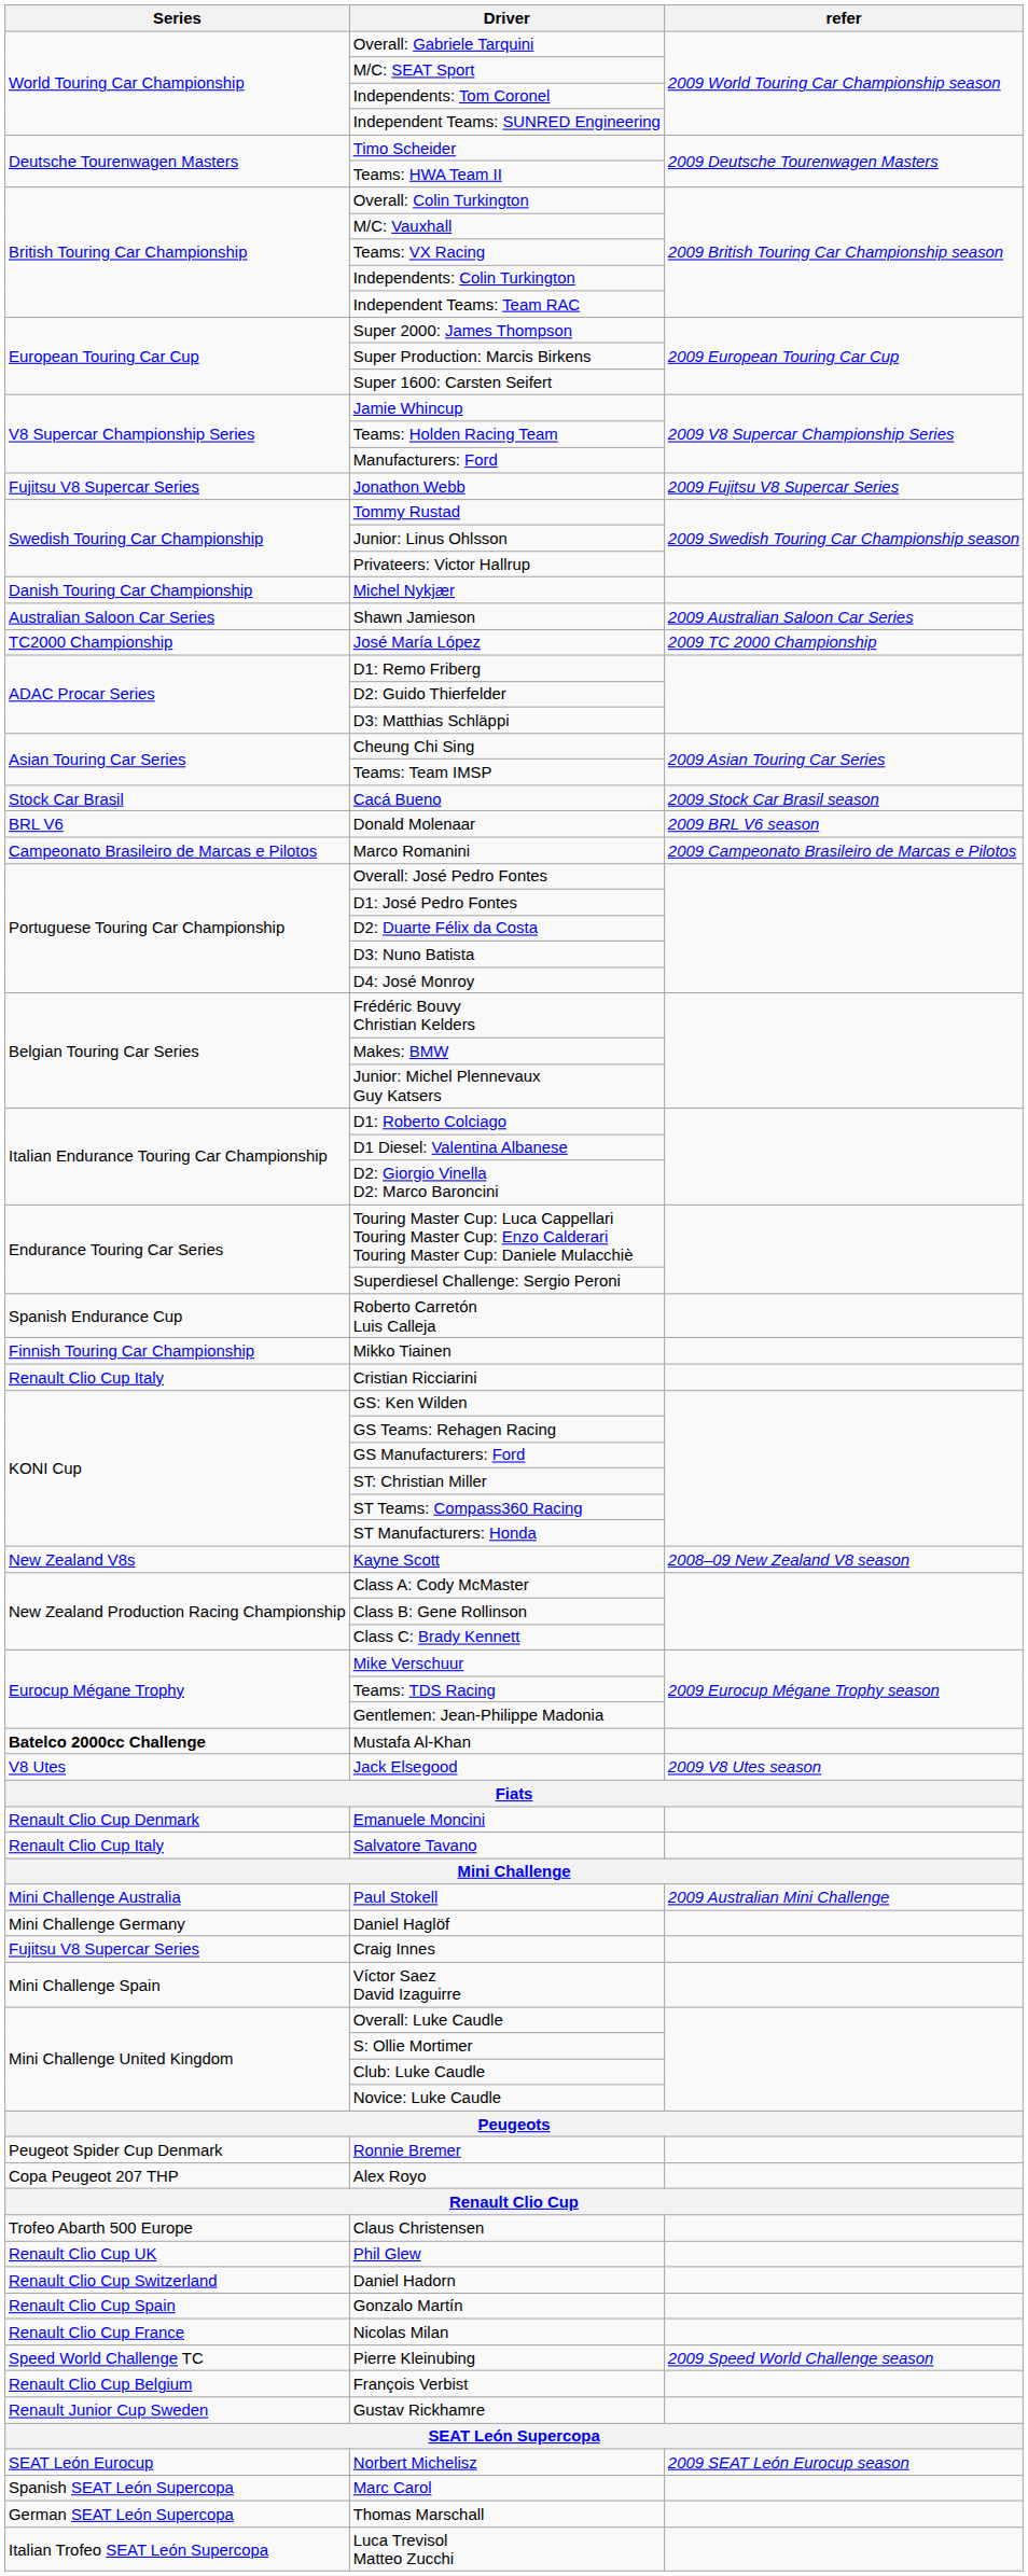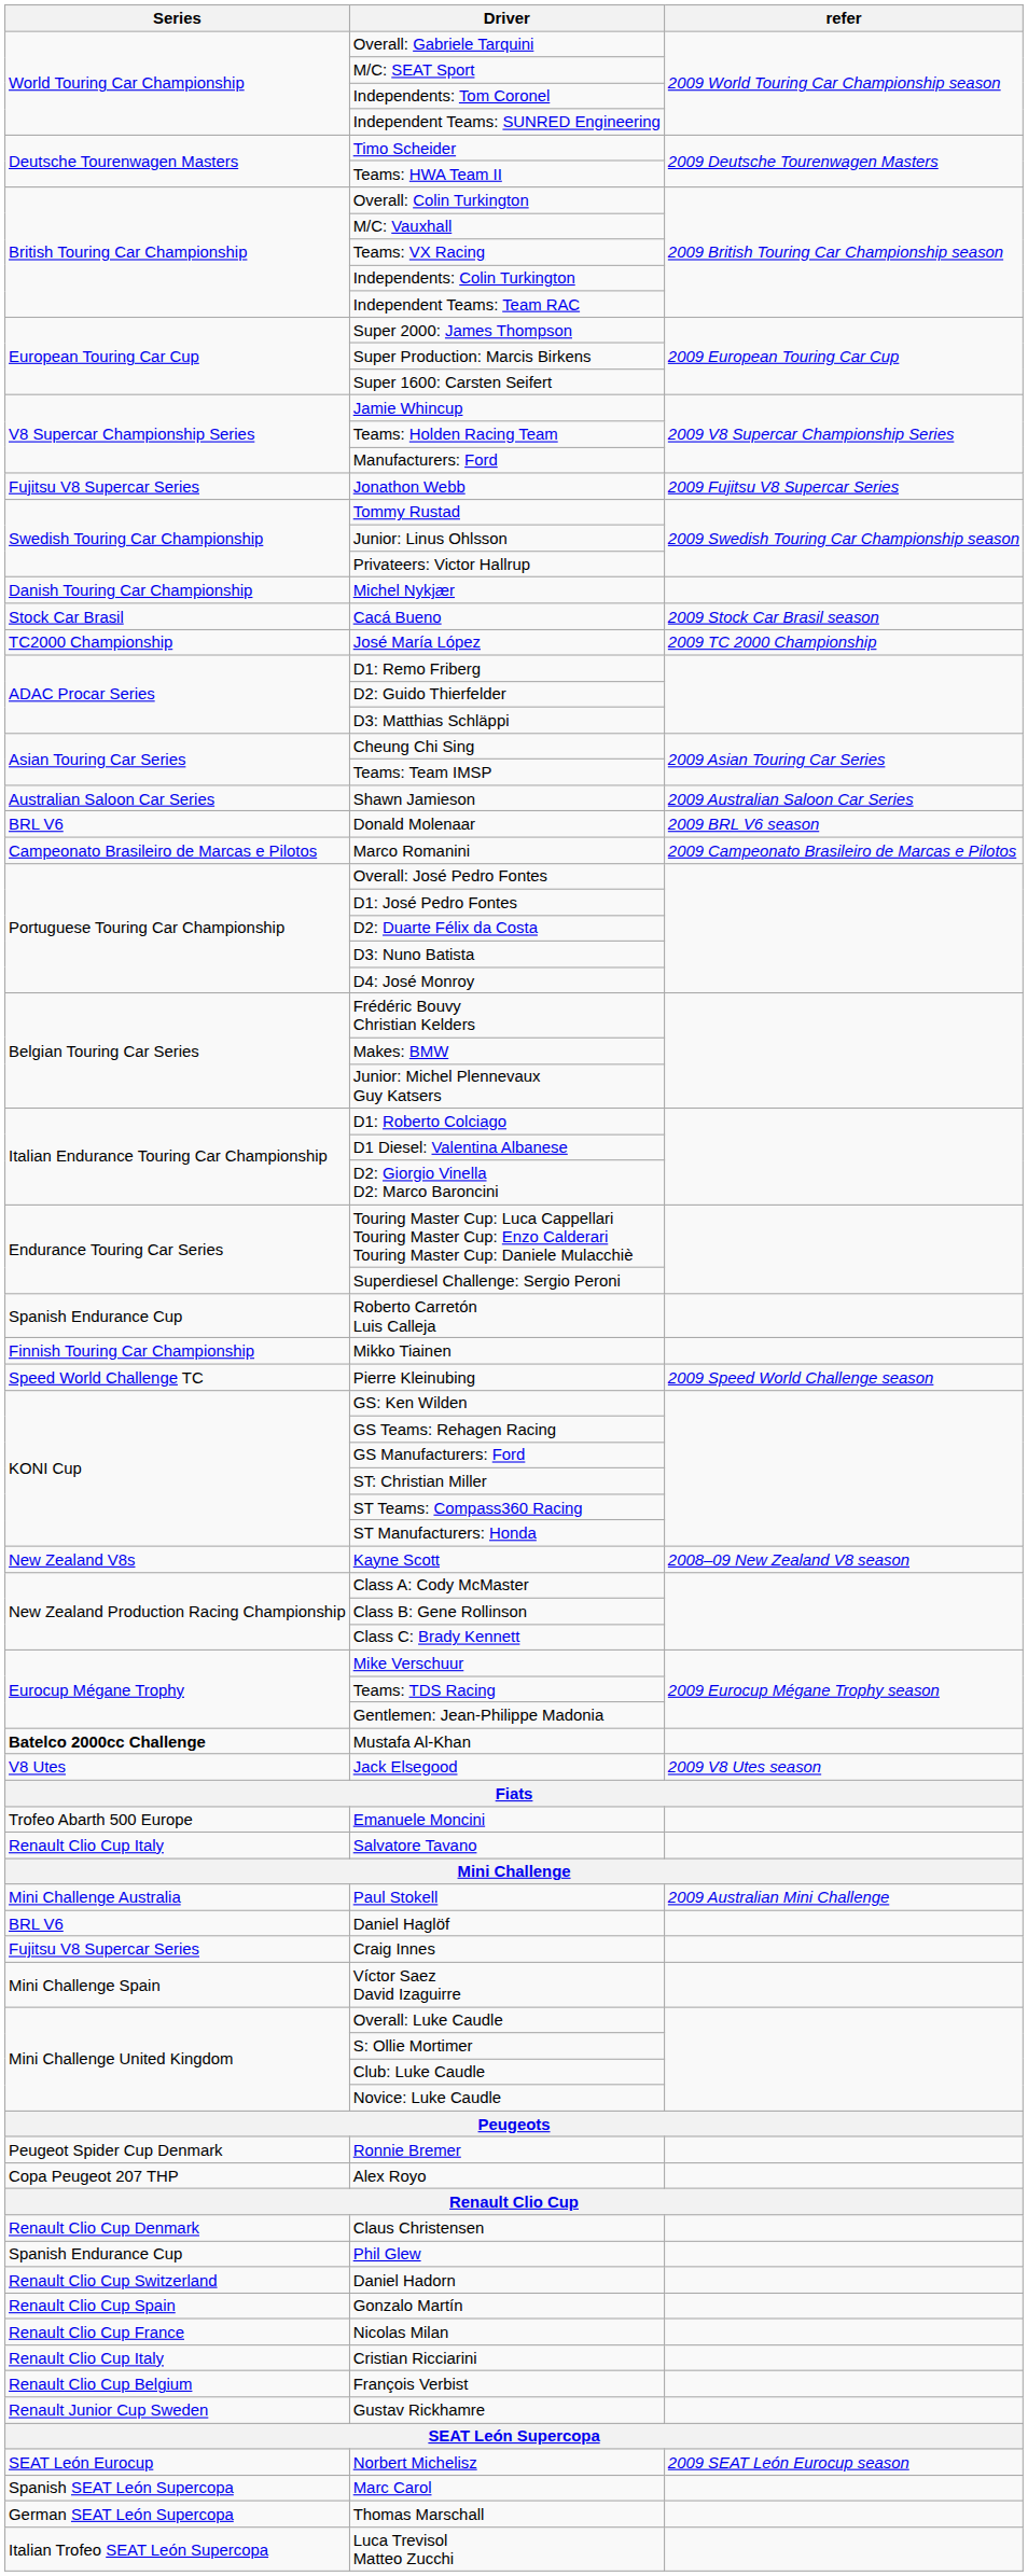rows swapped: Cacá Bueno <-> Shawn Jamieson
rows swapped: Pierre Kleinubing <-> Cristian Ricciarini
Emanuele Moncini | Series: Renault Clio Cup Denmark -> Trofeo Abarth 500 Europe
Daniel Haglöf | Series: Mini Challenge Germany -> BRL V6
Claus Christensen | Series: Trofeo Abarth 500 Europe -> Renault Clio Cup Denmark
Phil Glew | Series: Renault Clio Cup UK -> Spanish Endurance Cup
